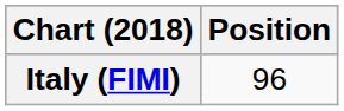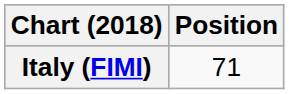Italy (FIMI) | Position: 96 -> 71
